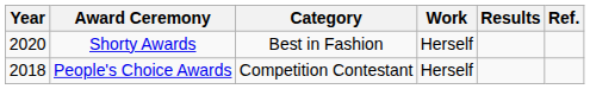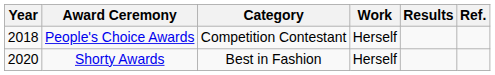rows swapped: People's Choice Awards <-> Shorty Awards
